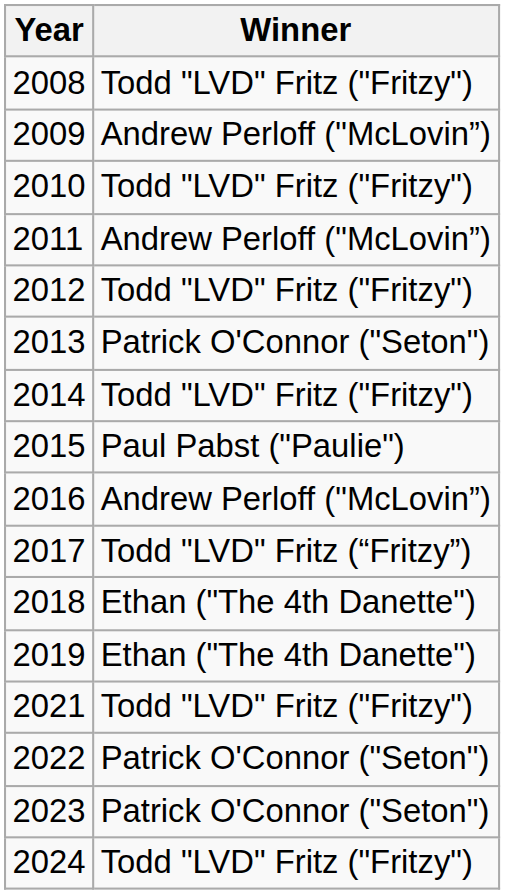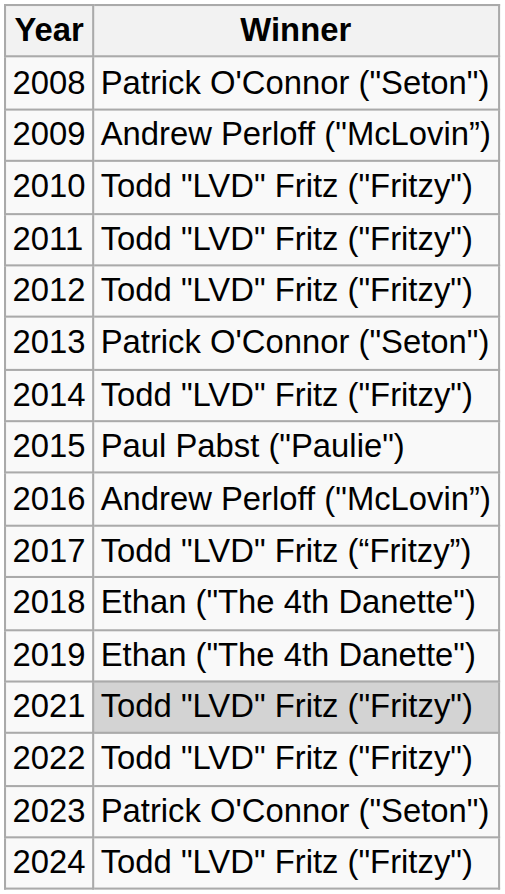2008 | Winner: Todd "LVD" Fritz ("Fritzy") -> Patrick O'Connor ("Seton")
2011 | Winner: Andrew Perloff ("McLovin”) -> Todd "LVD" Fritz ("Fritzy")
2021 | Winner: no background -> lightgrey background
2022 | Winner: Patrick O'Connor ("Seton") -> Todd "LVD" Fritz ("Fritzy")
